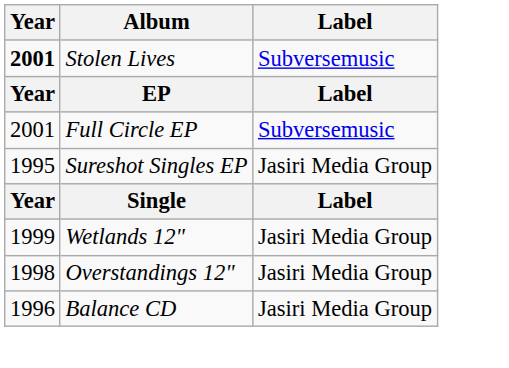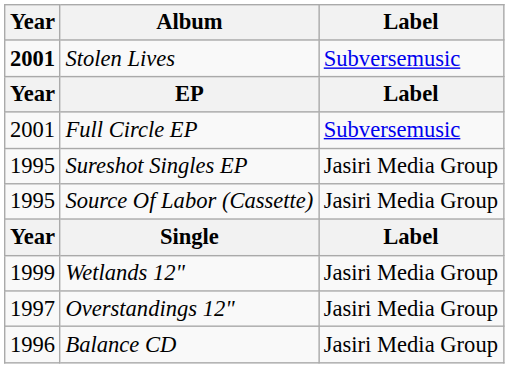+ row: 1995 | Source Of Labor (Cassette) | Jasiri Media Group
Overstandings 12" | Year: 1998 -> 1997
